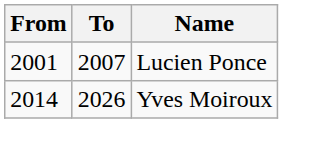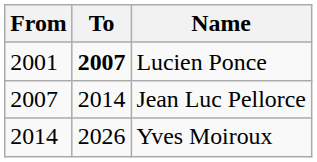Lucien Ponce | To: normal -> bold
+ row: 2007 | 2014 | Jean Luc Pellorce
